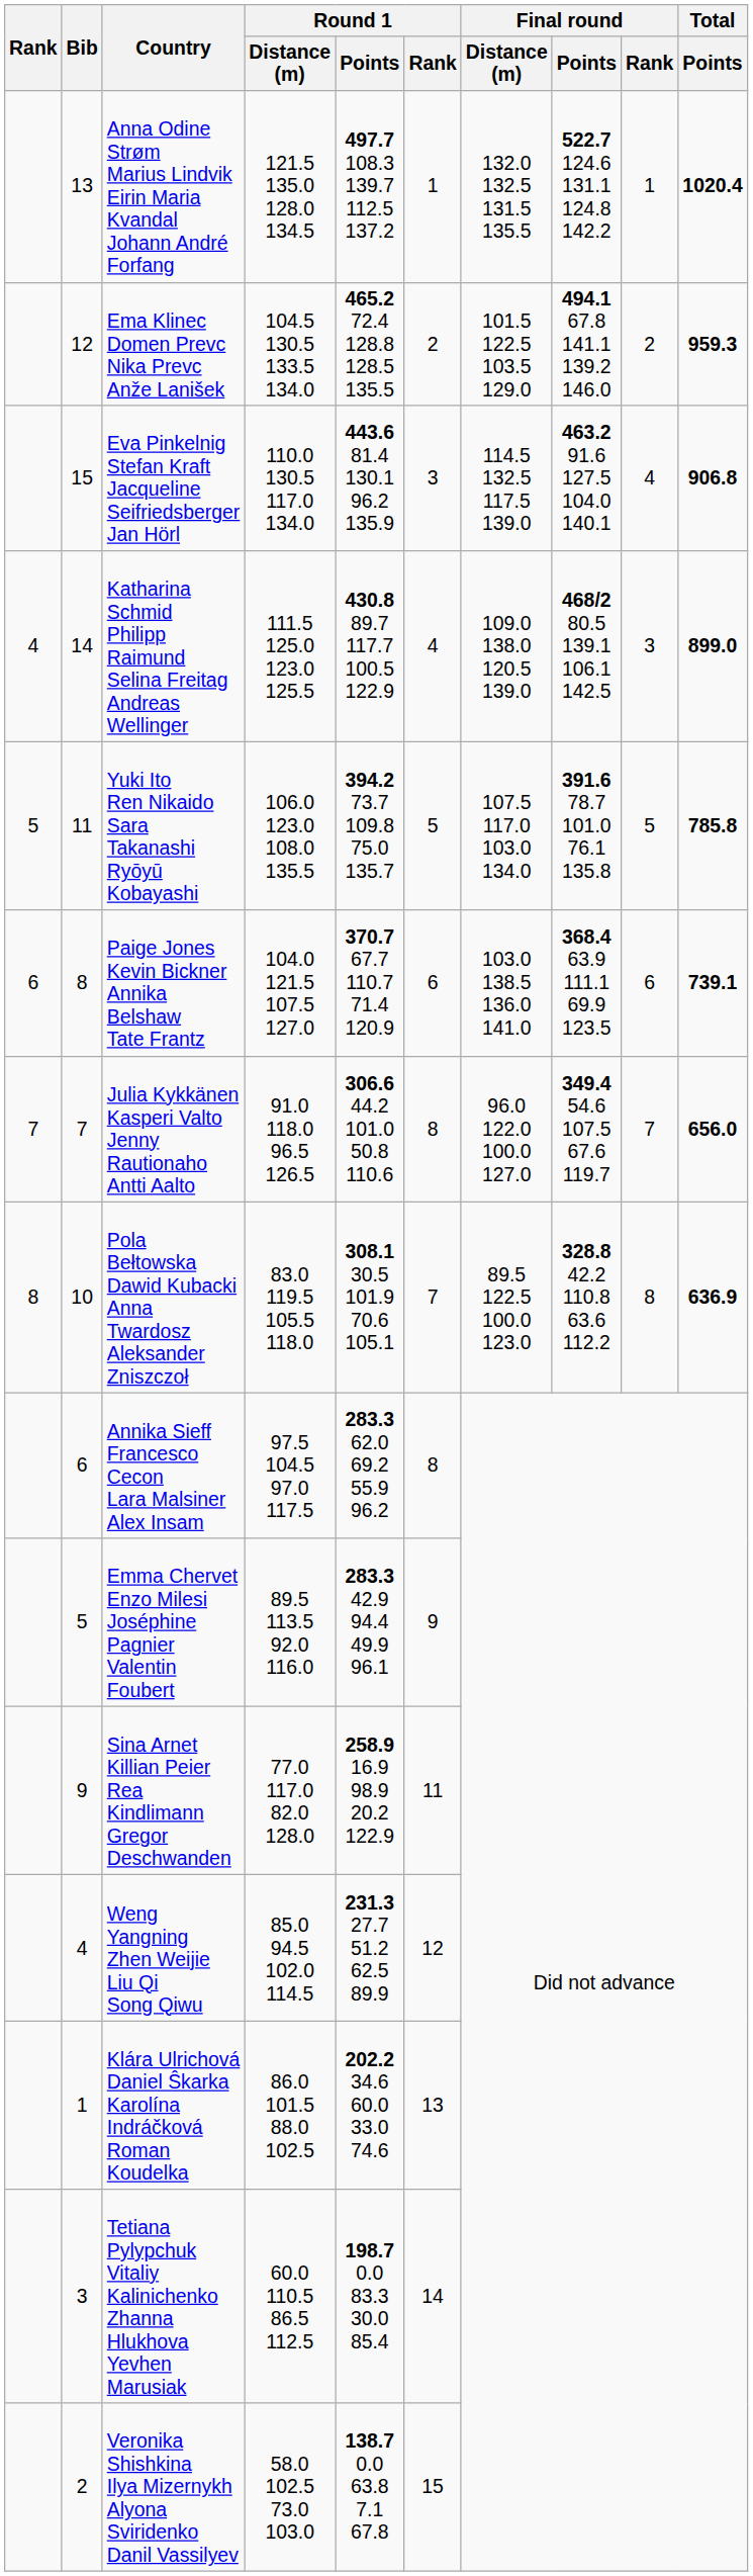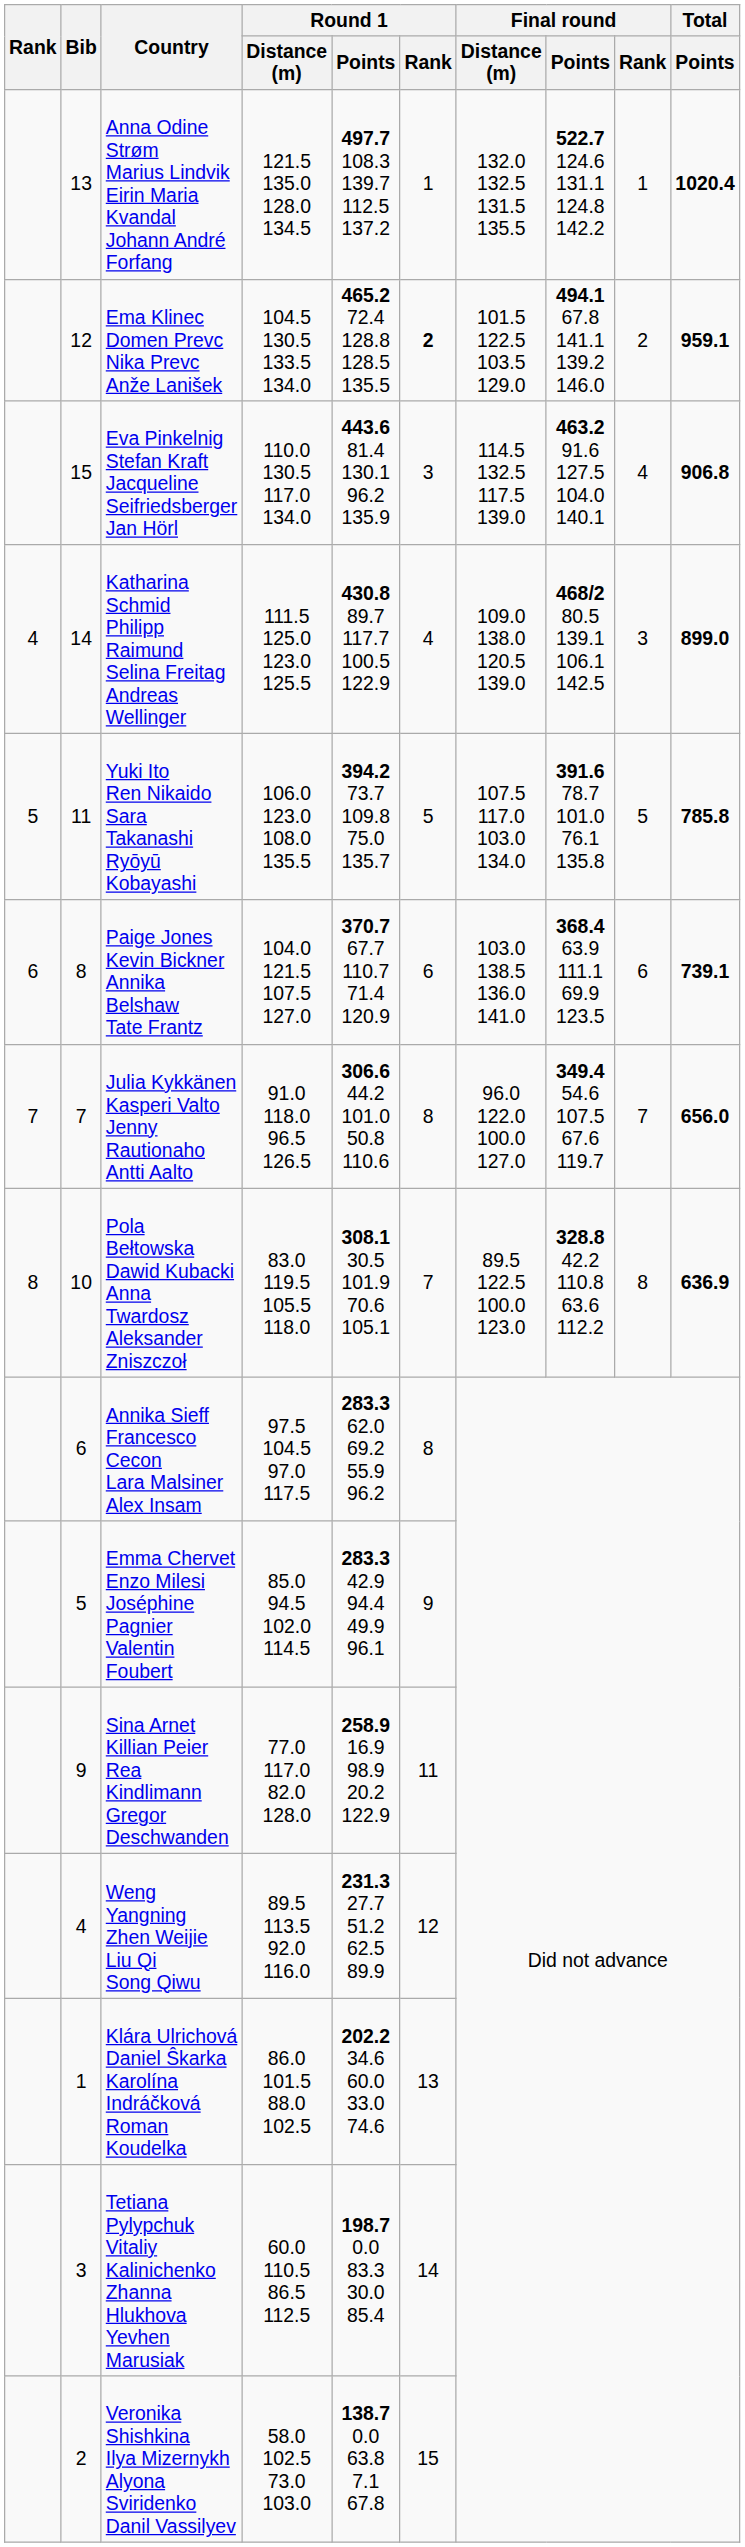Ema Klinec Domen Prevc Nika Prevc Anže Lanišek | Round 1 / Rank: normal -> bold
Ema Klinec Domen Prevc Nika Prevc Anže Lanišek | Total / Points: 959.3 -> 959.1
Emma Chervet Enzo Milesi Joséphine Pagnier Valentin Foubert | Round 1 / Distance (m): 89.5 113.5 92.0 116.0 -> 85.0 94.5 102.0 114.5
Weng Yangning Zhen Weijie Liu Qi Song Qiwu | Round 1 / Distance (m): 85.0 94.5 102.0 114.5 -> 89.5 113.5 92.0 116.0
